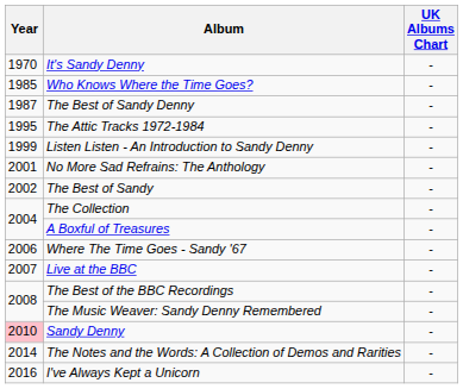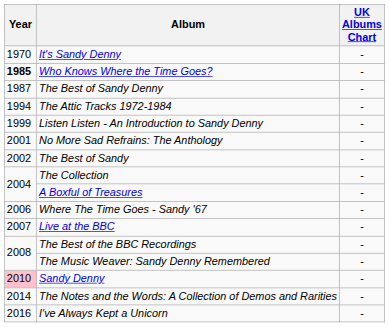Who Knows Where the Time Goes? | Year: normal -> bold
The Attic Tracks 1972-1984 | Year: 1995 -> 1994
